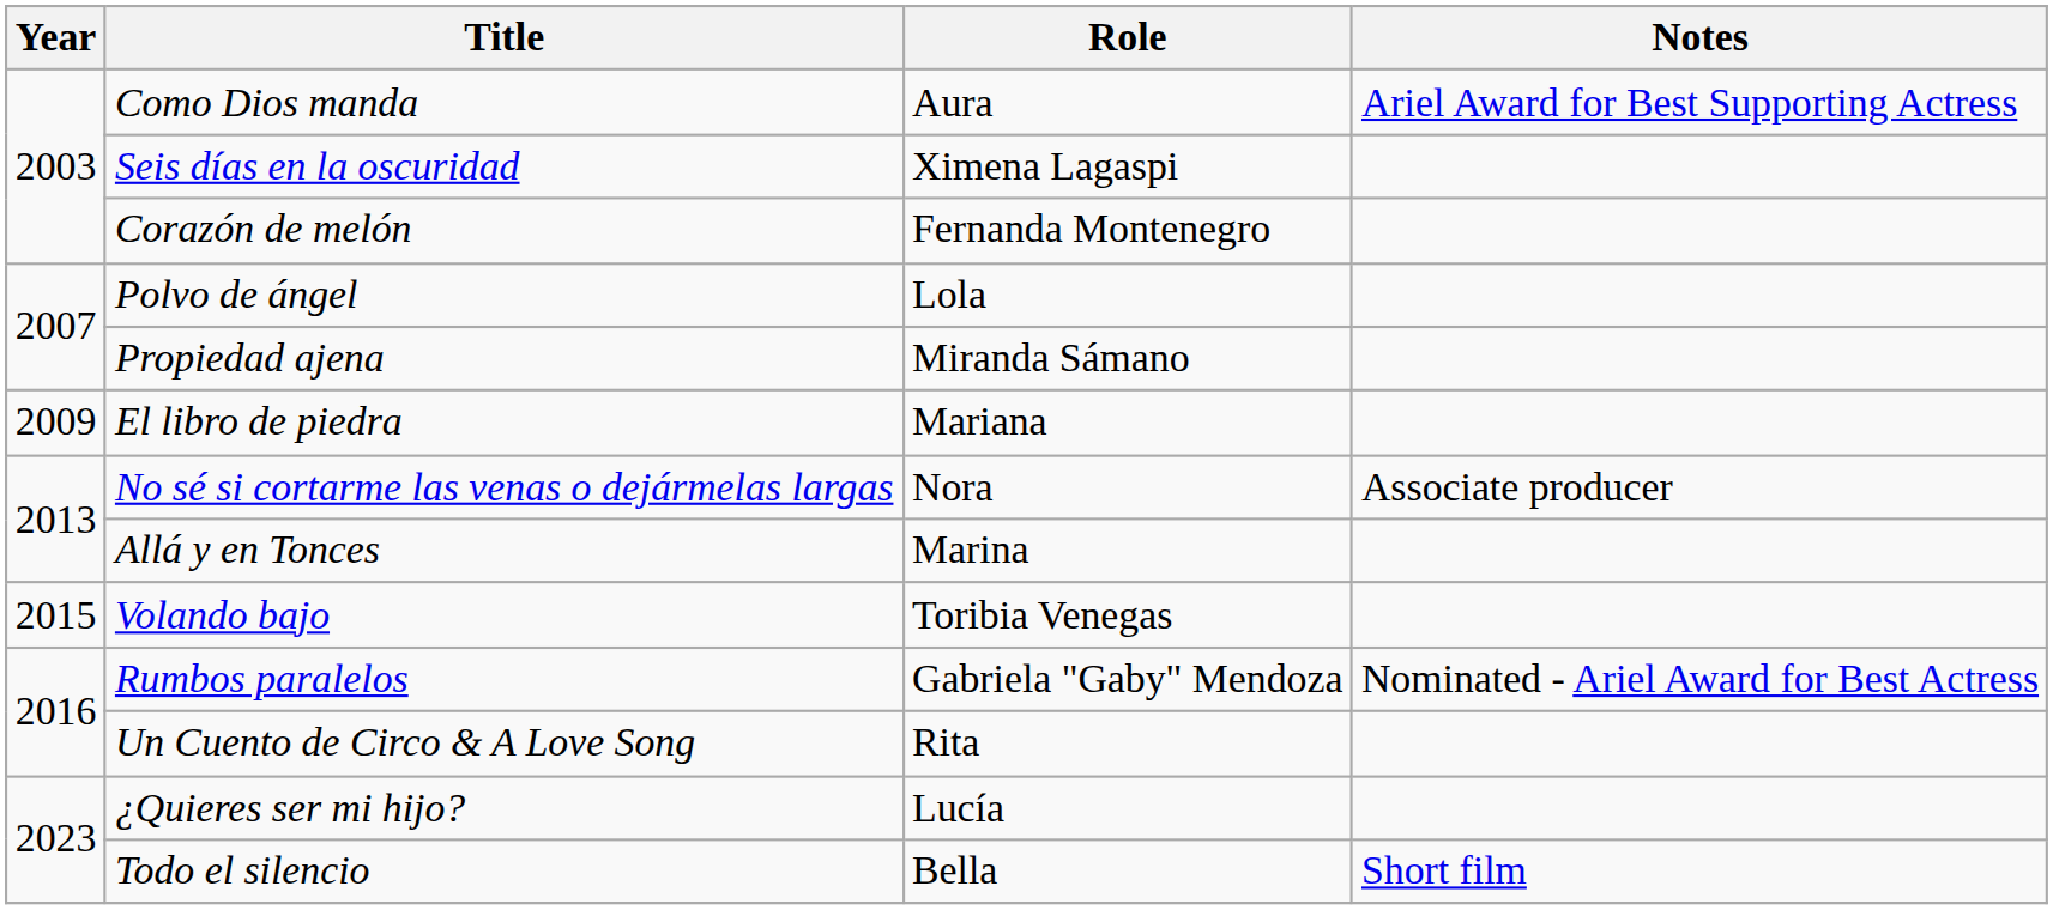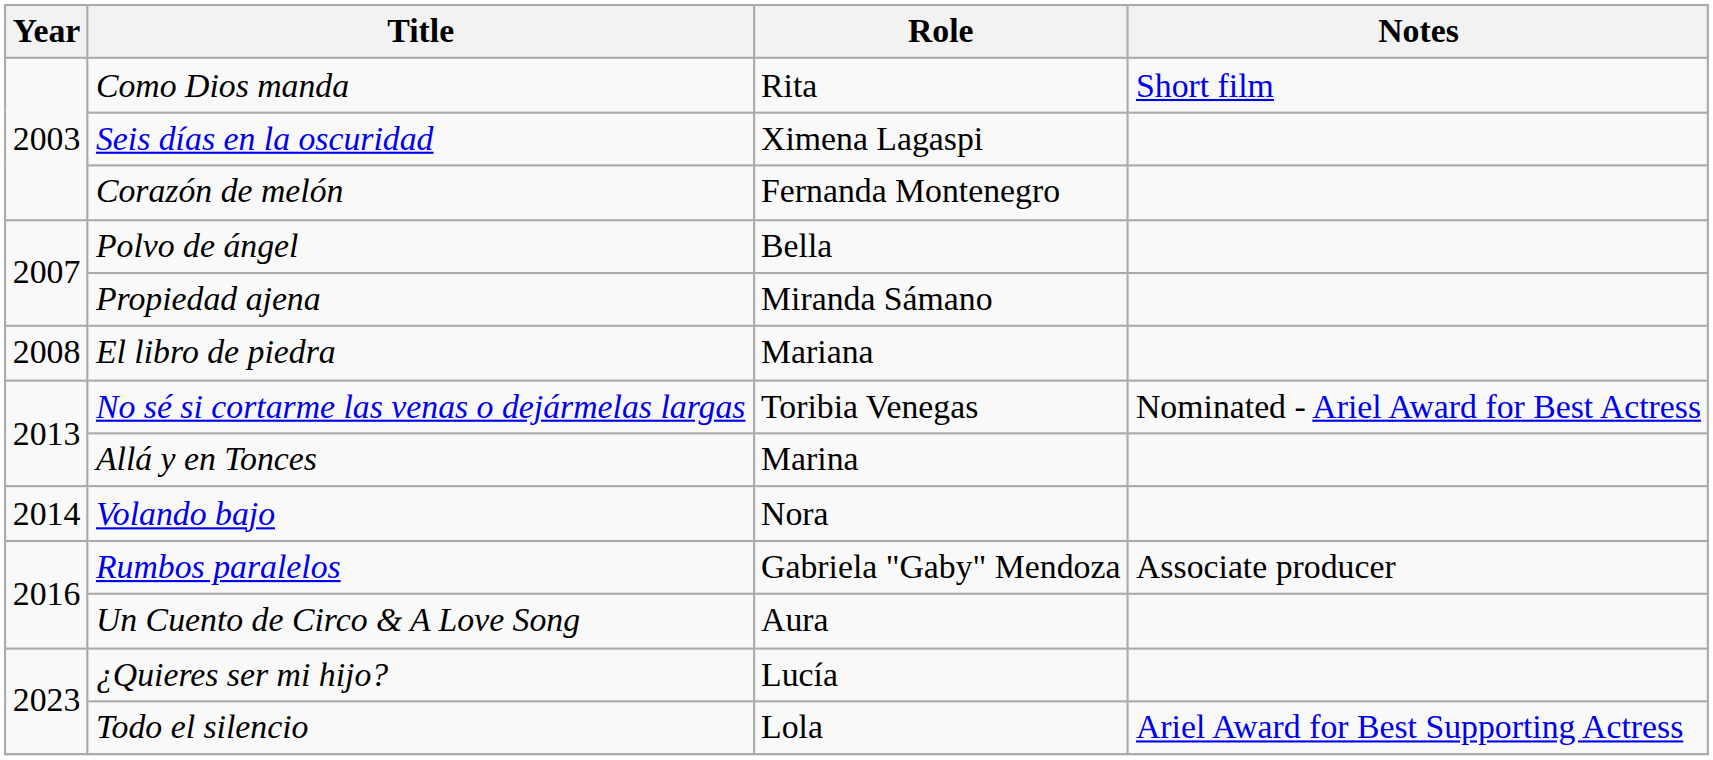Como Dios manda | Role: Aura -> Rita
Como Dios manda | Notes: Ariel Award for Best Supporting Actress -> Short film
Polvo de ángel | Role: Lola -> Bella
El libro de piedra | Year: 2009 -> 2008
No sé si cortarme las venas o dejármelas largas | Role: Nora -> Toribia Venegas
No sé si cortarme las venas o dejármelas largas | Notes: Associate producer -> Nominated - Ariel Award for Best Actress
Volando bajo | Year: 2015 -> 2014
Volando bajo | Role: Toribia Venegas -> Nora
Rumbos paralelos | Notes: Nominated - Ariel Award for Best Actress -> Associate producer
Un Cuento de Circo & A Love Song | Role: Rita -> Aura
Todo el silencio | Role: Bella -> Lola
Todo el silencio | Notes: Short film -> Ariel Award for Best Supporting Actress
